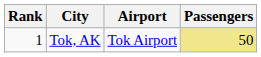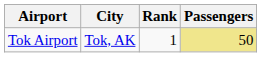columns swapped: Rank <-> Airport
